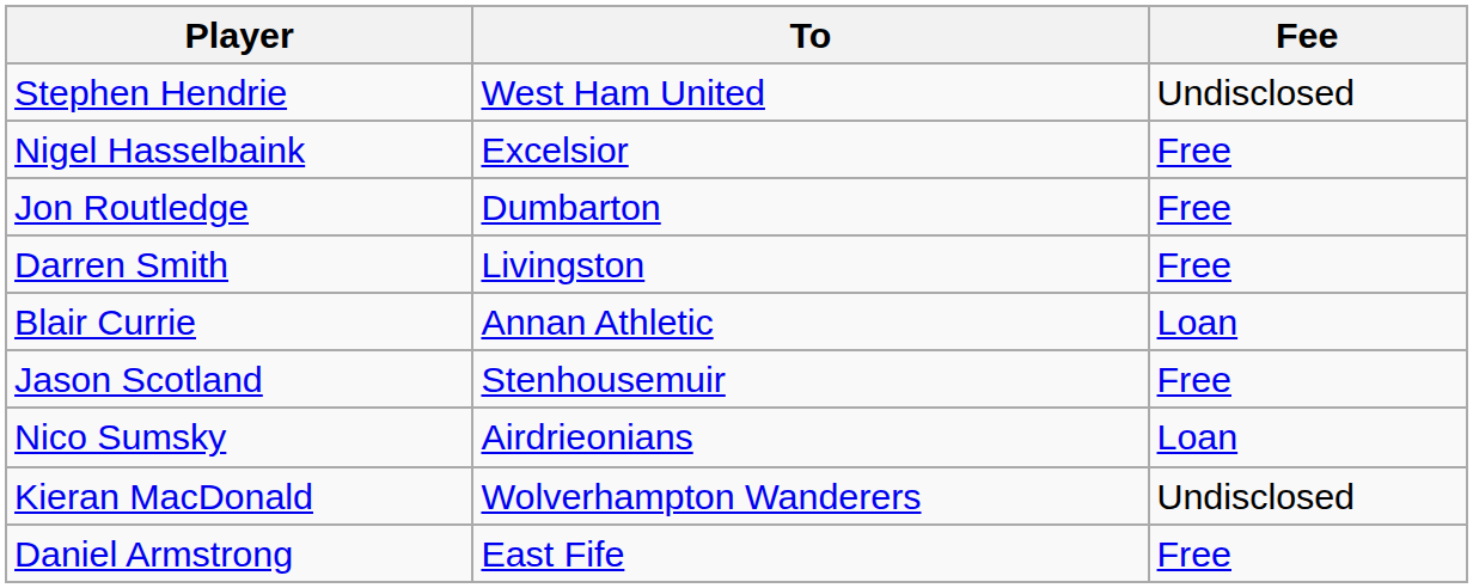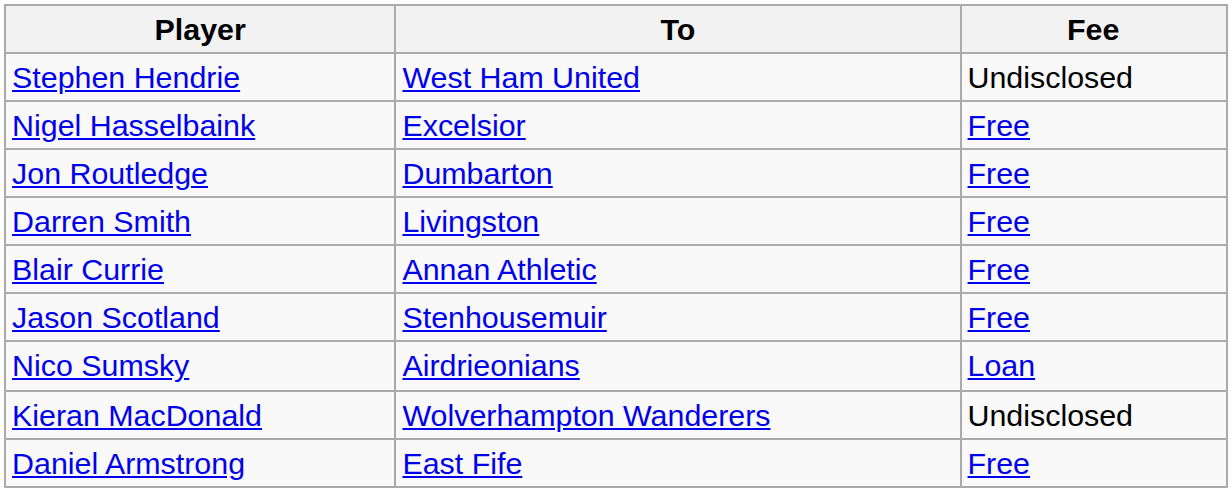Blair Currie | Fee: Loan -> Free
